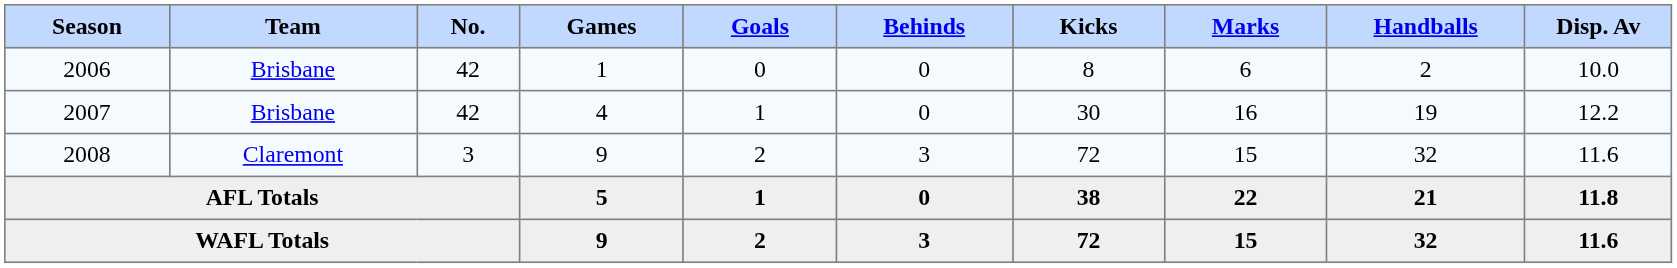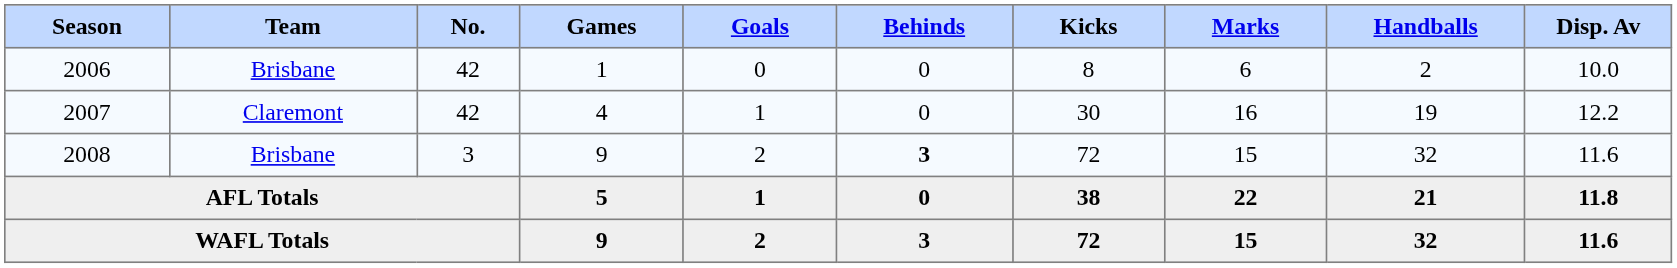2007 | Team: Brisbane -> Claremont
2008 | Team: Claremont -> Brisbane
2008 | Behinds: normal -> bold
